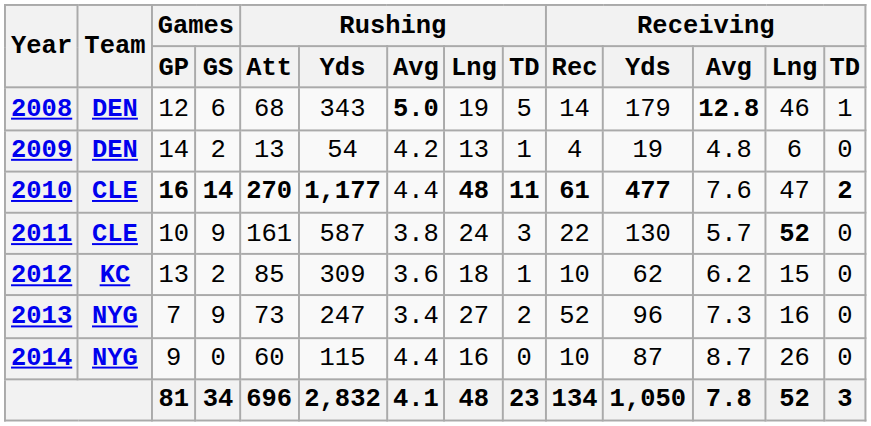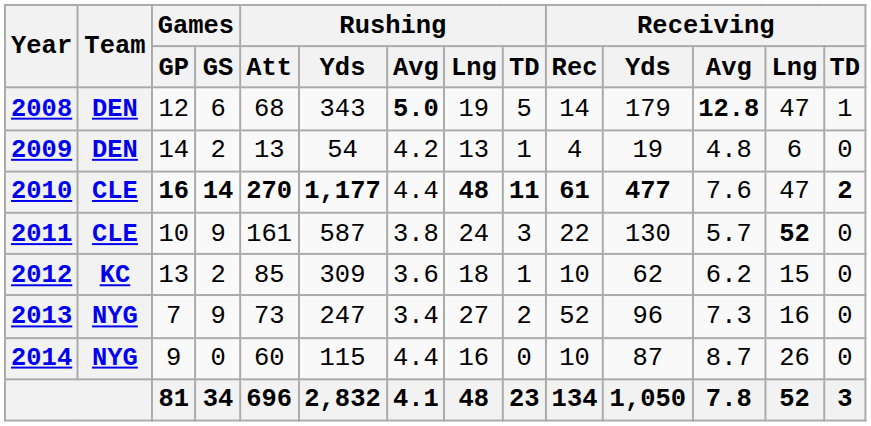2008 | Receiving / Lng: 46 -> 47
